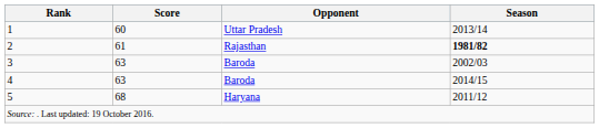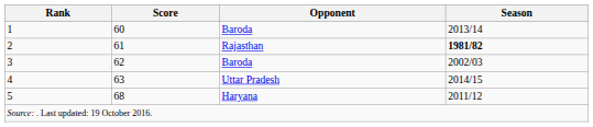1 | Opponent: Uttar Pradesh -> Baroda
3 | Score: 63 -> 62
4 | Opponent: Baroda -> Uttar Pradesh
